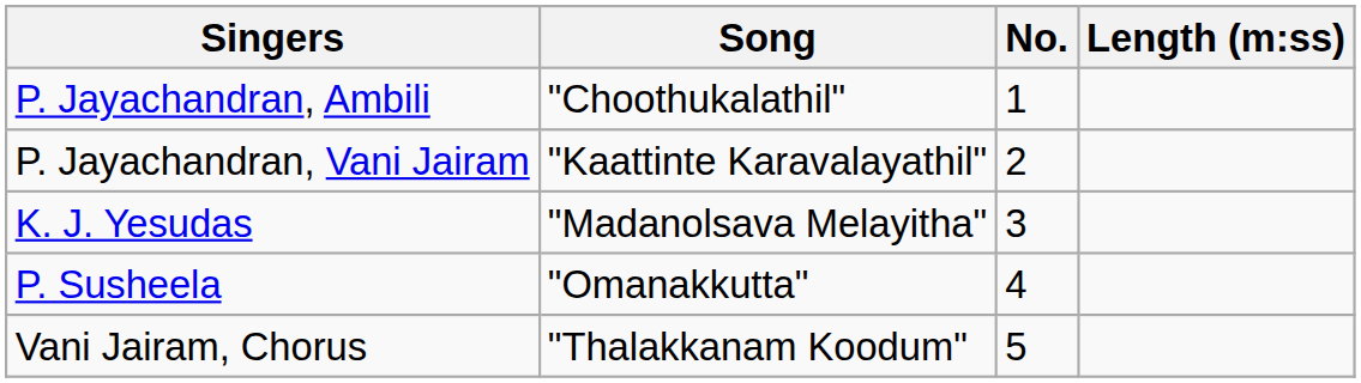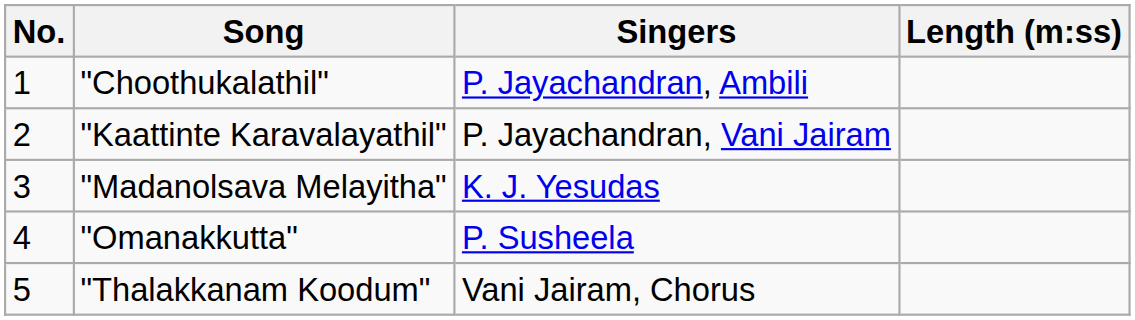columns swapped: No. <-> Singers
